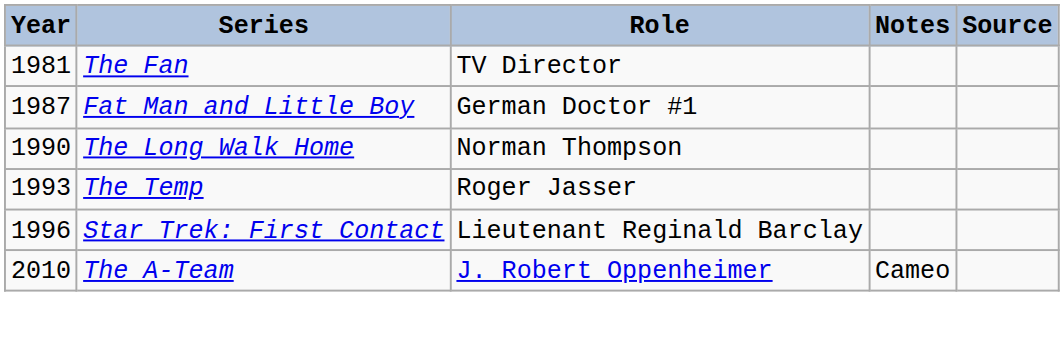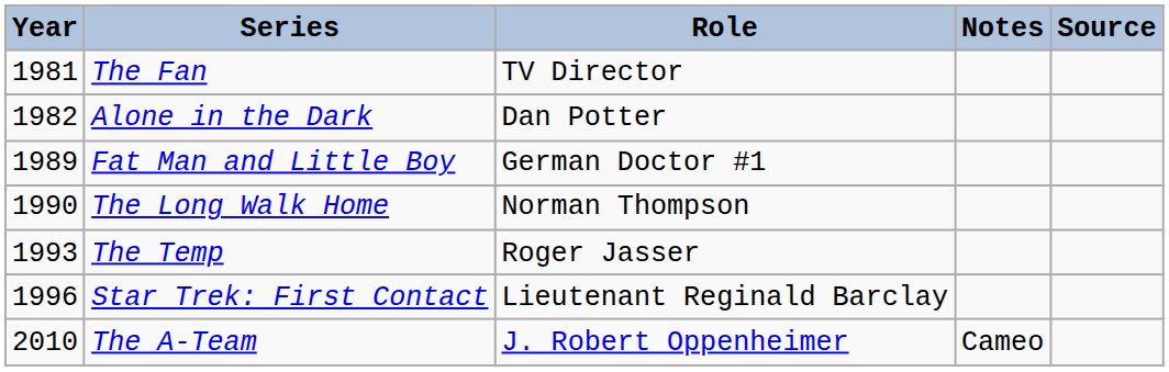+ row: 1982 | Alone in the Dark | Dan Potter
Fat Man and Little Boy | Year: 1987 -> 1989
